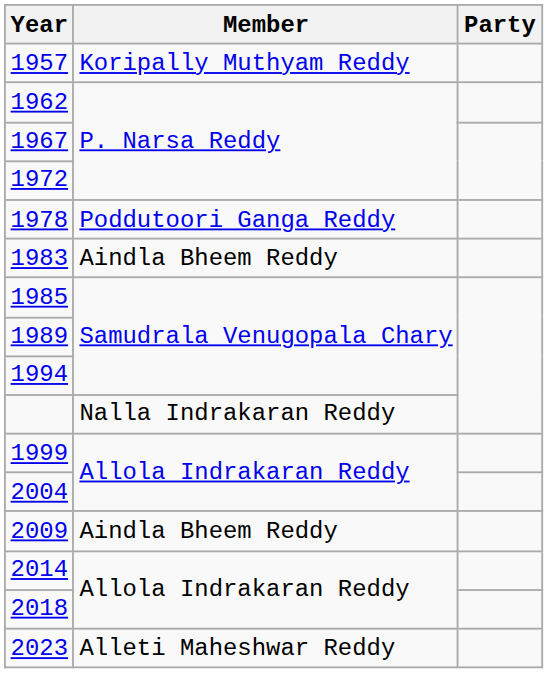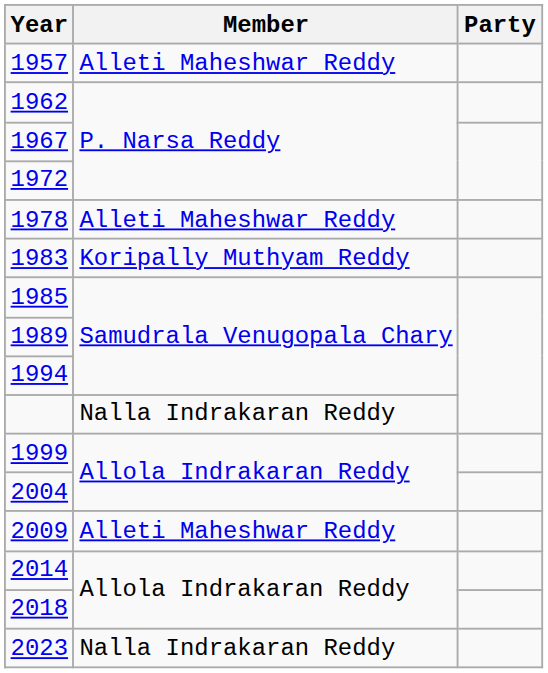1957 | Member: Koripally Muthyam Reddy -> Alleti Maheshwar Reddy
1978 | Member: Poddutoori Ganga Reddy -> Alleti Maheshwar Reddy
1983 | Member: Aindla Bheem Reddy -> Koripally Muthyam Reddy
2009 | Member: Aindla Bheem Reddy -> Alleti Maheshwar Reddy
2023 | Member: Alleti Maheshwar Reddy -> Nalla Indrakaran Reddy
